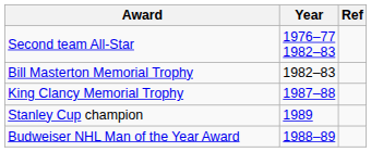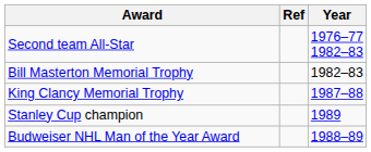columns swapped: Year <-> Ref
